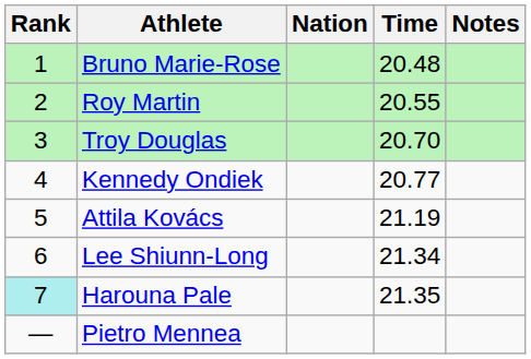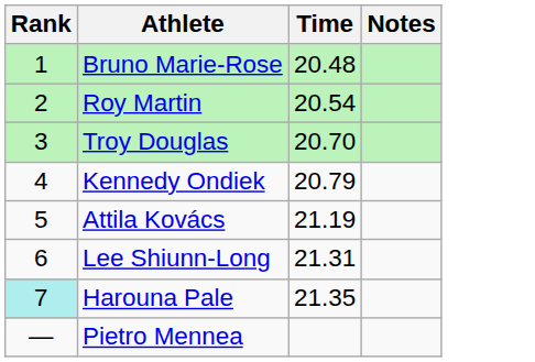- column: Nation
Roy Martin | Time: 20.55 -> 20.54
Kennedy Ondiek | Time: 20.77 -> 20.79
Lee Shiunn-Long | Time: 21.34 -> 21.31
